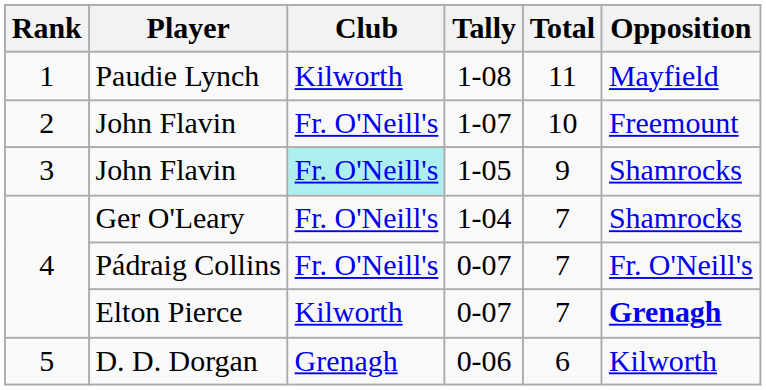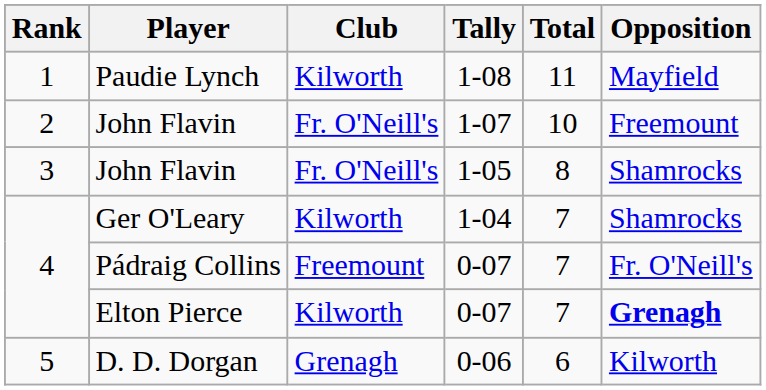John Flavin / 1-05 | Club: paleturquoise background -> no background
John Flavin / 1-05 | Total: 9 -> 8
Ger O'Leary | Club: Fr. O'Neill's -> Kilworth
Pádraig Collins | Club: Fr. O'Neill's -> Freemount
